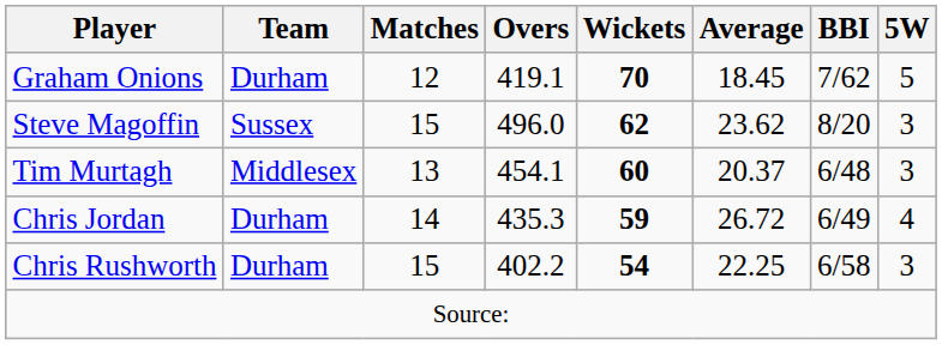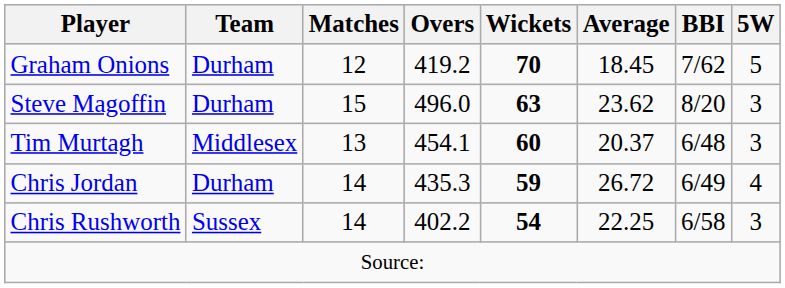Graham Onions | Overs: 419.1 -> 419.2
Steve Magoffin | Team: Sussex -> Durham
Steve Magoffin | Wickets: 62 -> 63
Chris Rushworth | Team: Durham -> Sussex
Chris Rushworth | Matches: 15 -> 14
